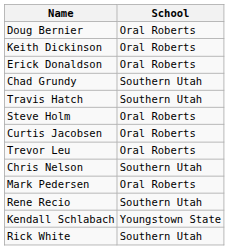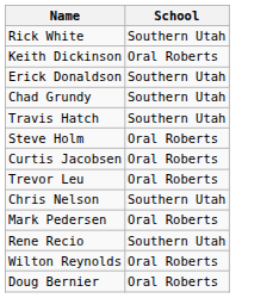rows swapped: Doug Bernier <-> Rick White
Erick Donaldson | School: Oral Roberts -> Southern Utah
- row: Kendall Schlabach | Youngstown State
+ row: Wilton Reynolds | Oral Roberts
